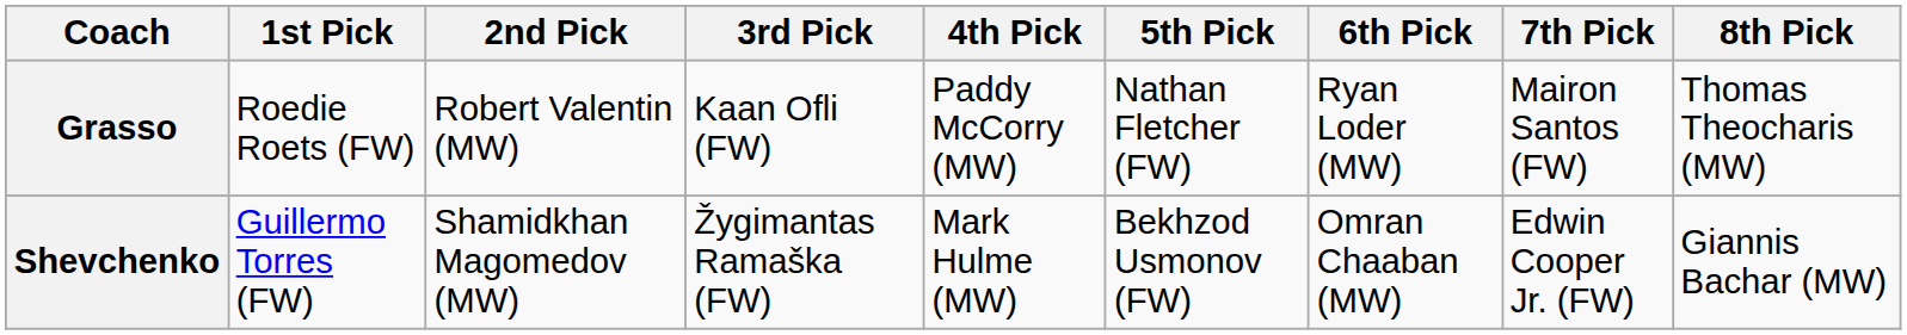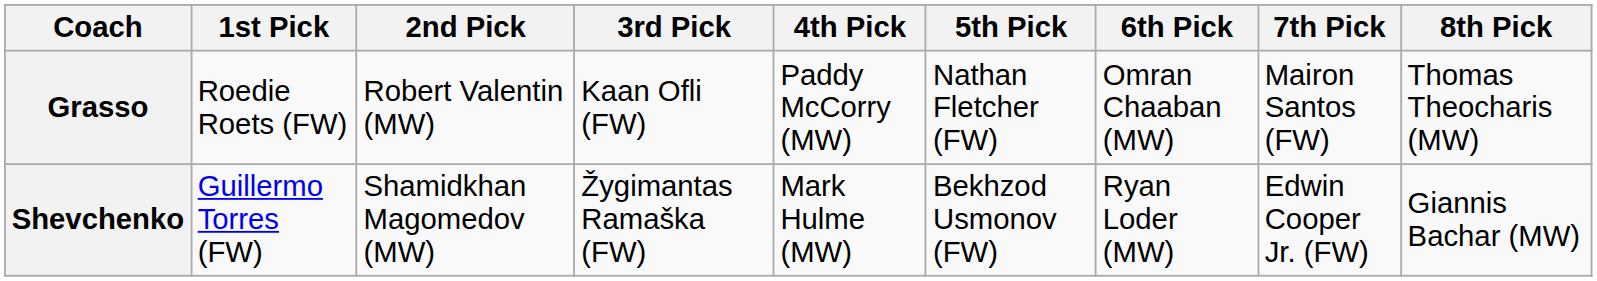Grasso | 6th Pick: Ryan Loder (MW) -> Omran Chaaban (MW)
Shevchenko | 6th Pick: Omran Chaaban (MW) -> Ryan Loder (MW)
